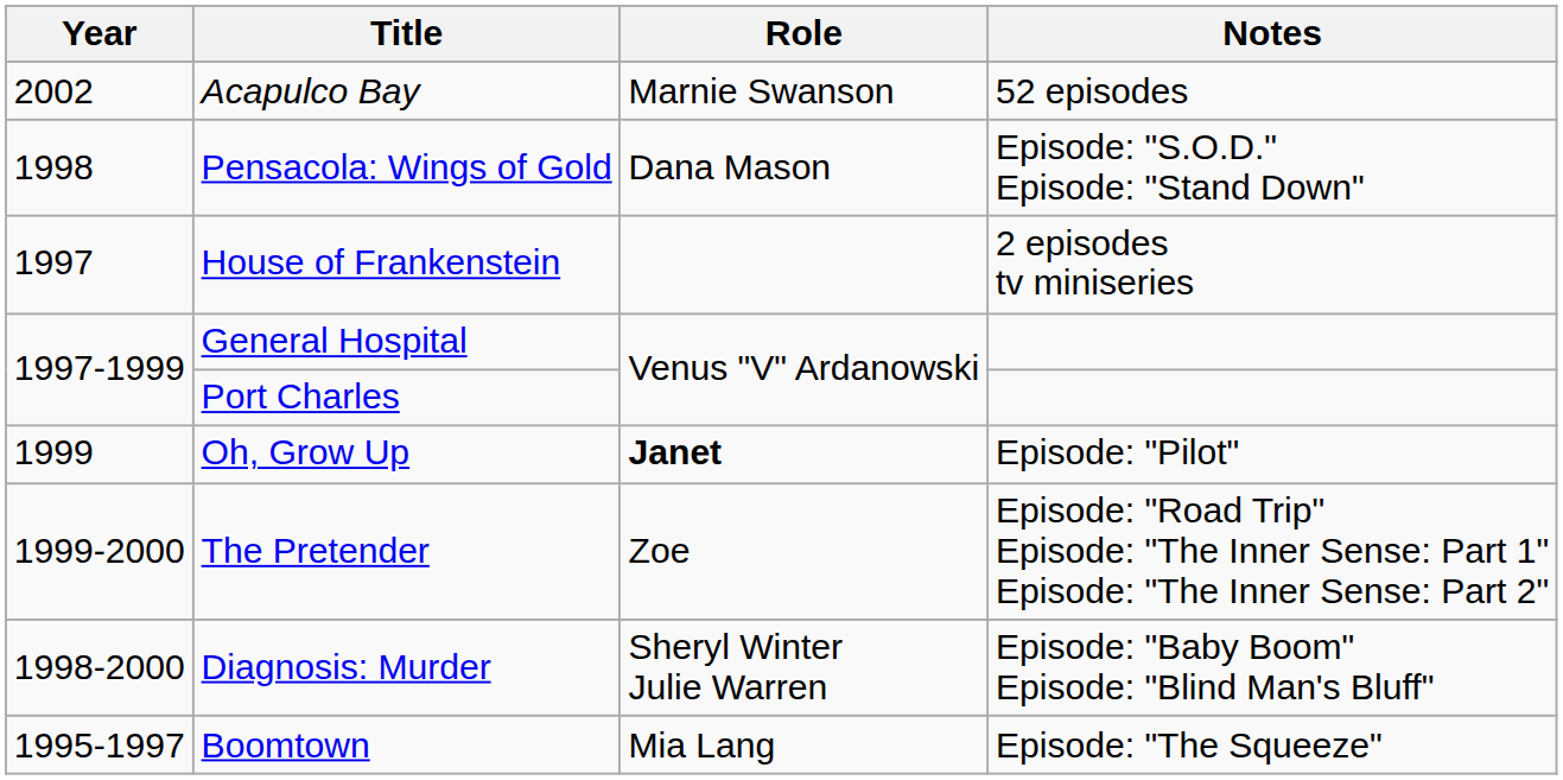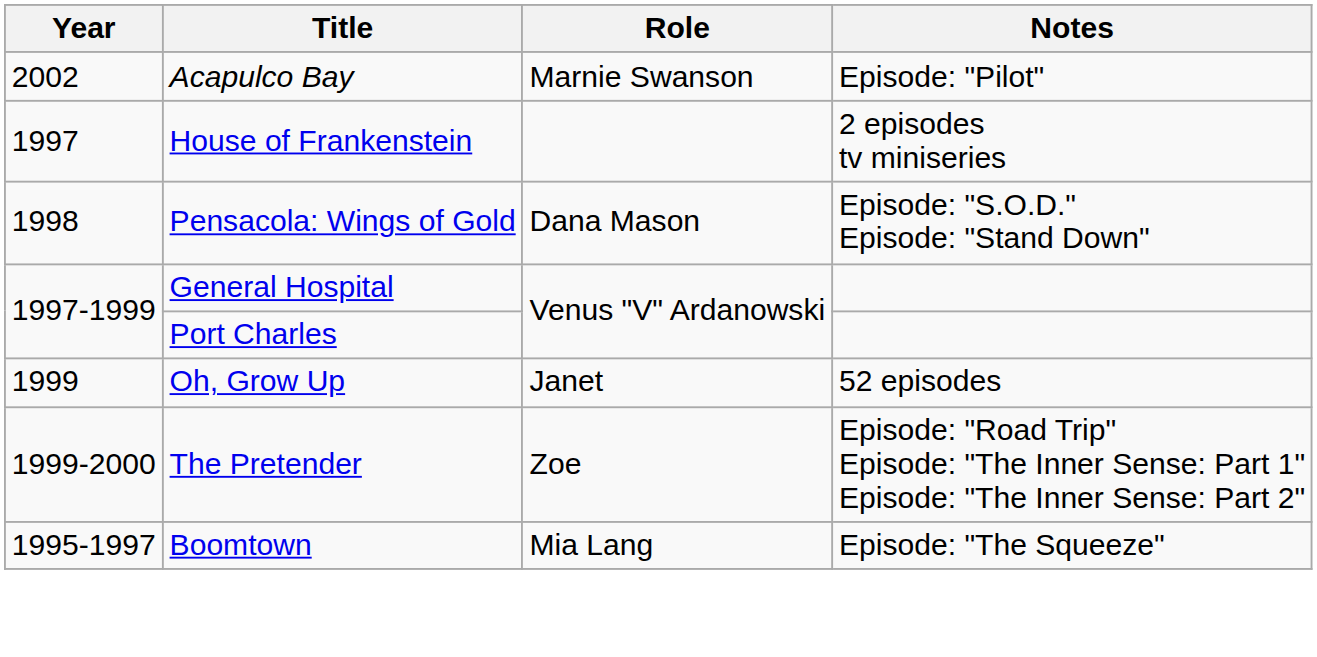Acapulco Bay | Notes: 52 episodes -> Episode: "Pilot"
rows swapped: House of Frankenstein <-> Pensacola: Wings of Gold
Oh, Grow Up | Role: bold -> normal
Oh, Grow Up | Notes: Episode: "Pilot" -> 52 episodes
- row: 1998-2000 | Diagnosis: Murder | Sheryl Winter Julie Warren | Episode: "Baby Boom" Episode: "Blind Man's Bluff"
